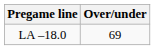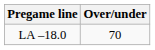LA –18.0 | Over/under: 69 -> 70
